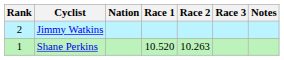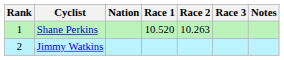rows swapped: Shane Perkins <-> Jimmy Watkins
